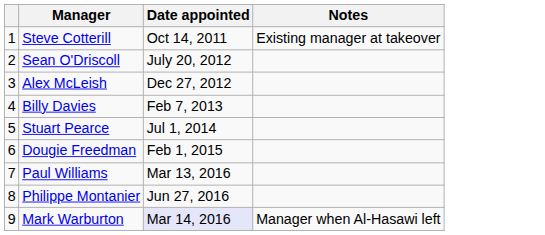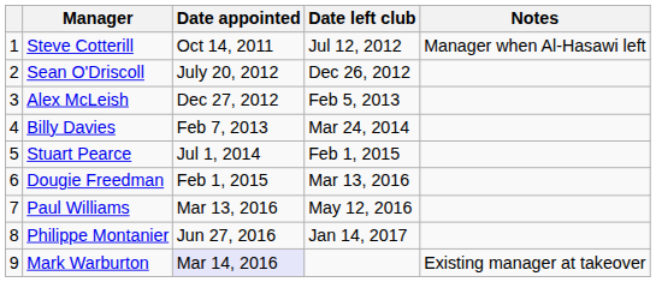+ column: Date left club | Jul 12, 2012 | Dec 26, 2012 | Feb 5, 2013 | Mar 24, 2014 | Feb 1, 2015 | Mar 13, 2016 | May 12, 2016 | Jan 14, 2017
Steve Cotterill | Notes: Existing manager at takeover -> Manager when Al-Hasawi left
Mark Warburton | Notes: Manager when Al-Hasawi left -> Existing manager at takeover
